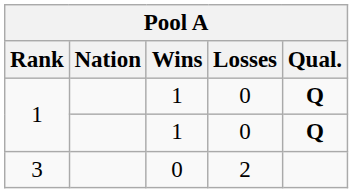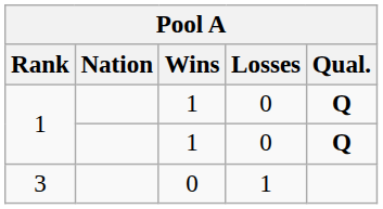3 | Losses: 2 -> 1
